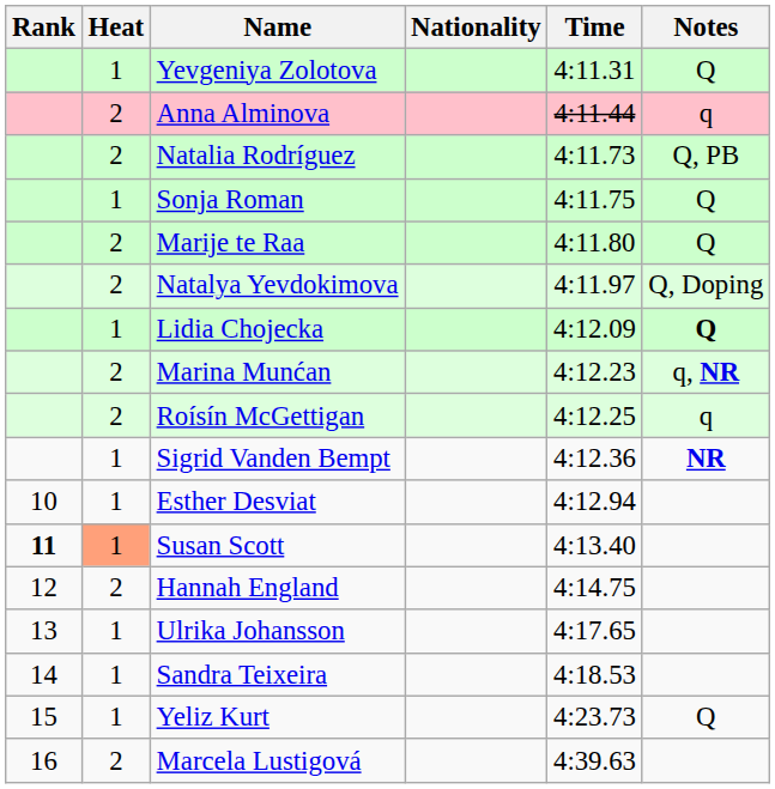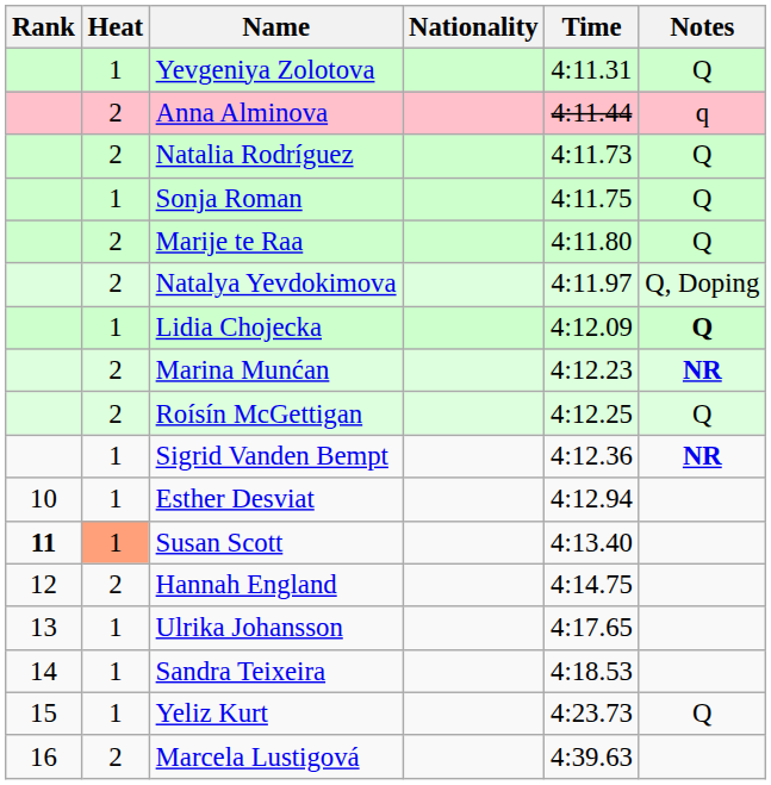Natalia Rodríguez | Notes: Q, PB -> Q
Marina Munćan | Notes: q, NR -> NR
Roísín McGettigan | Notes: q -> Q
